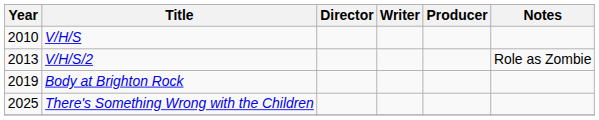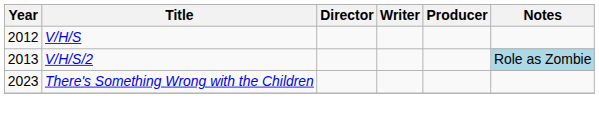V/H/S | Year: 2010 -> 2012
V/H/S/2 | Notes: no background -> lightblue background
- row: 2019 | Body at Brighton Rock
There's Something Wrong with the Children | Year: 2025 -> 2023
